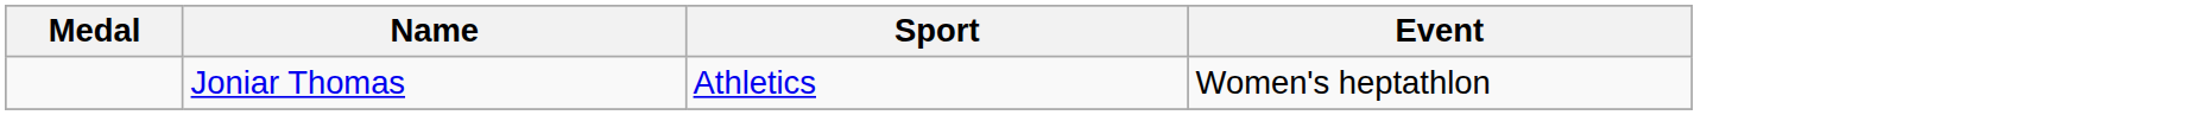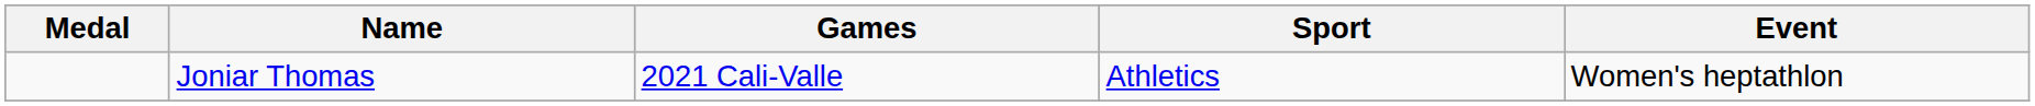+ column: Games | 2021 Cali-Valle
